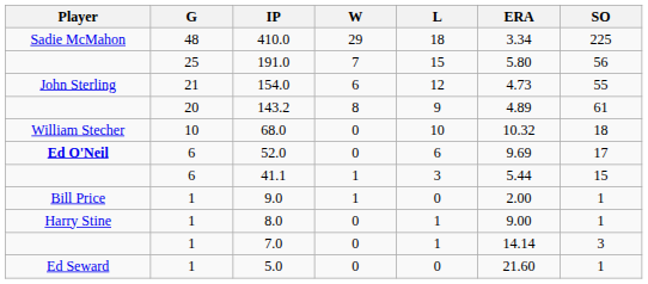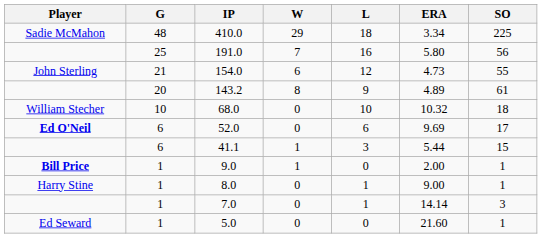191.0 | L: 15 -> 16
9.0 | Player: normal -> bold
